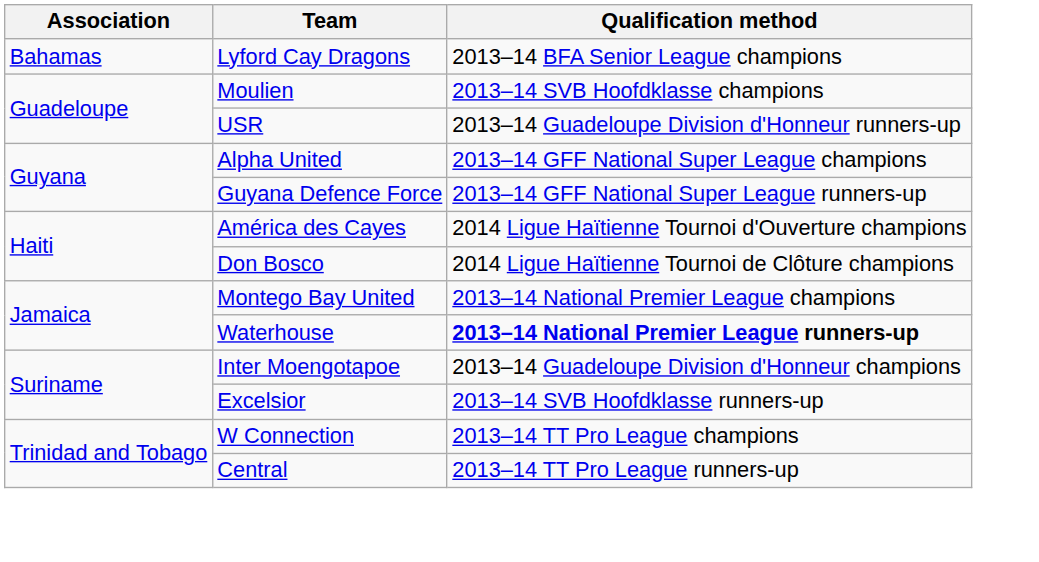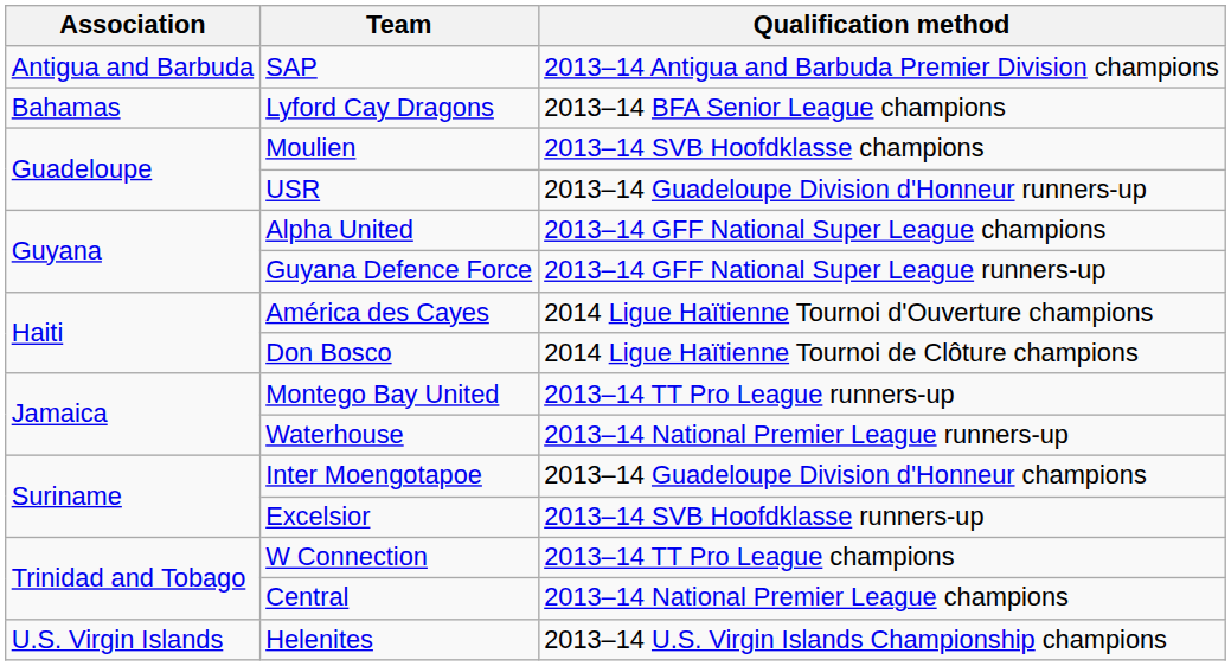+ row: Antigua and Barbuda | SAP | 2013–14 Antigua and Barbuda Premier Division champions
Montego Bay United | Qualification method: 2013–14 National Premier League champions -> 2013–14 TT Pro League runners-up
Waterhouse | Qualification method: bold -> normal
Central | Qualification method: 2013–14 TT Pro League runners-up -> 2013–14 National Premier League champions
+ row: U.S. Virgin Islands | Helenites | 2013–14 U.S. Virgin Islands Championship champions
